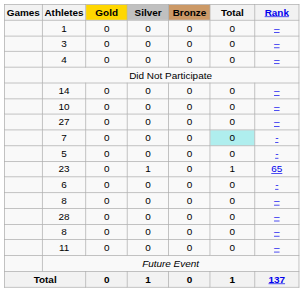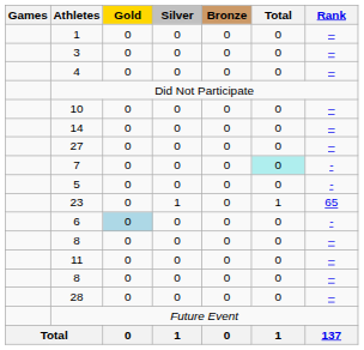rows swapped: 14 <-> 10
6 | Gold: no background -> lightblue background
rows swapped: 11 <-> 28
